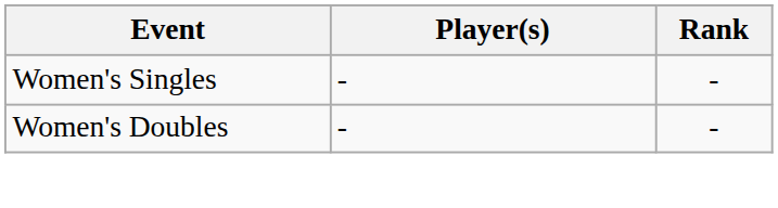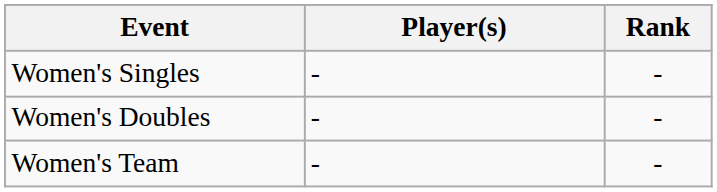+ row: Women's Team | - | -
